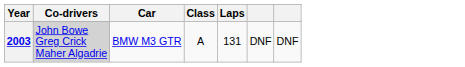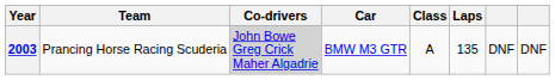+ column: Team | Prancing Horse Racing Scuderia
2003 | Laps: 131 -> 135
